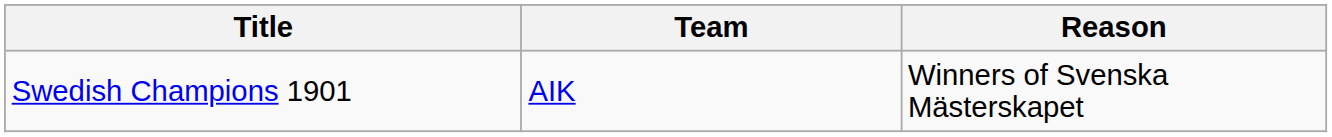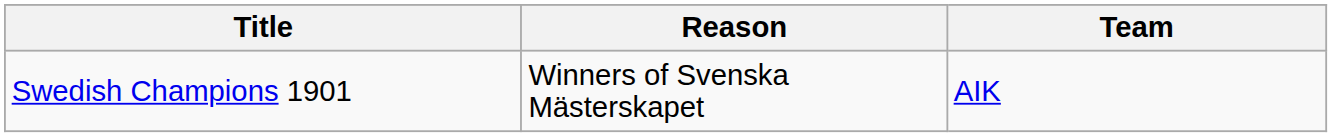columns swapped: Team <-> Reason
